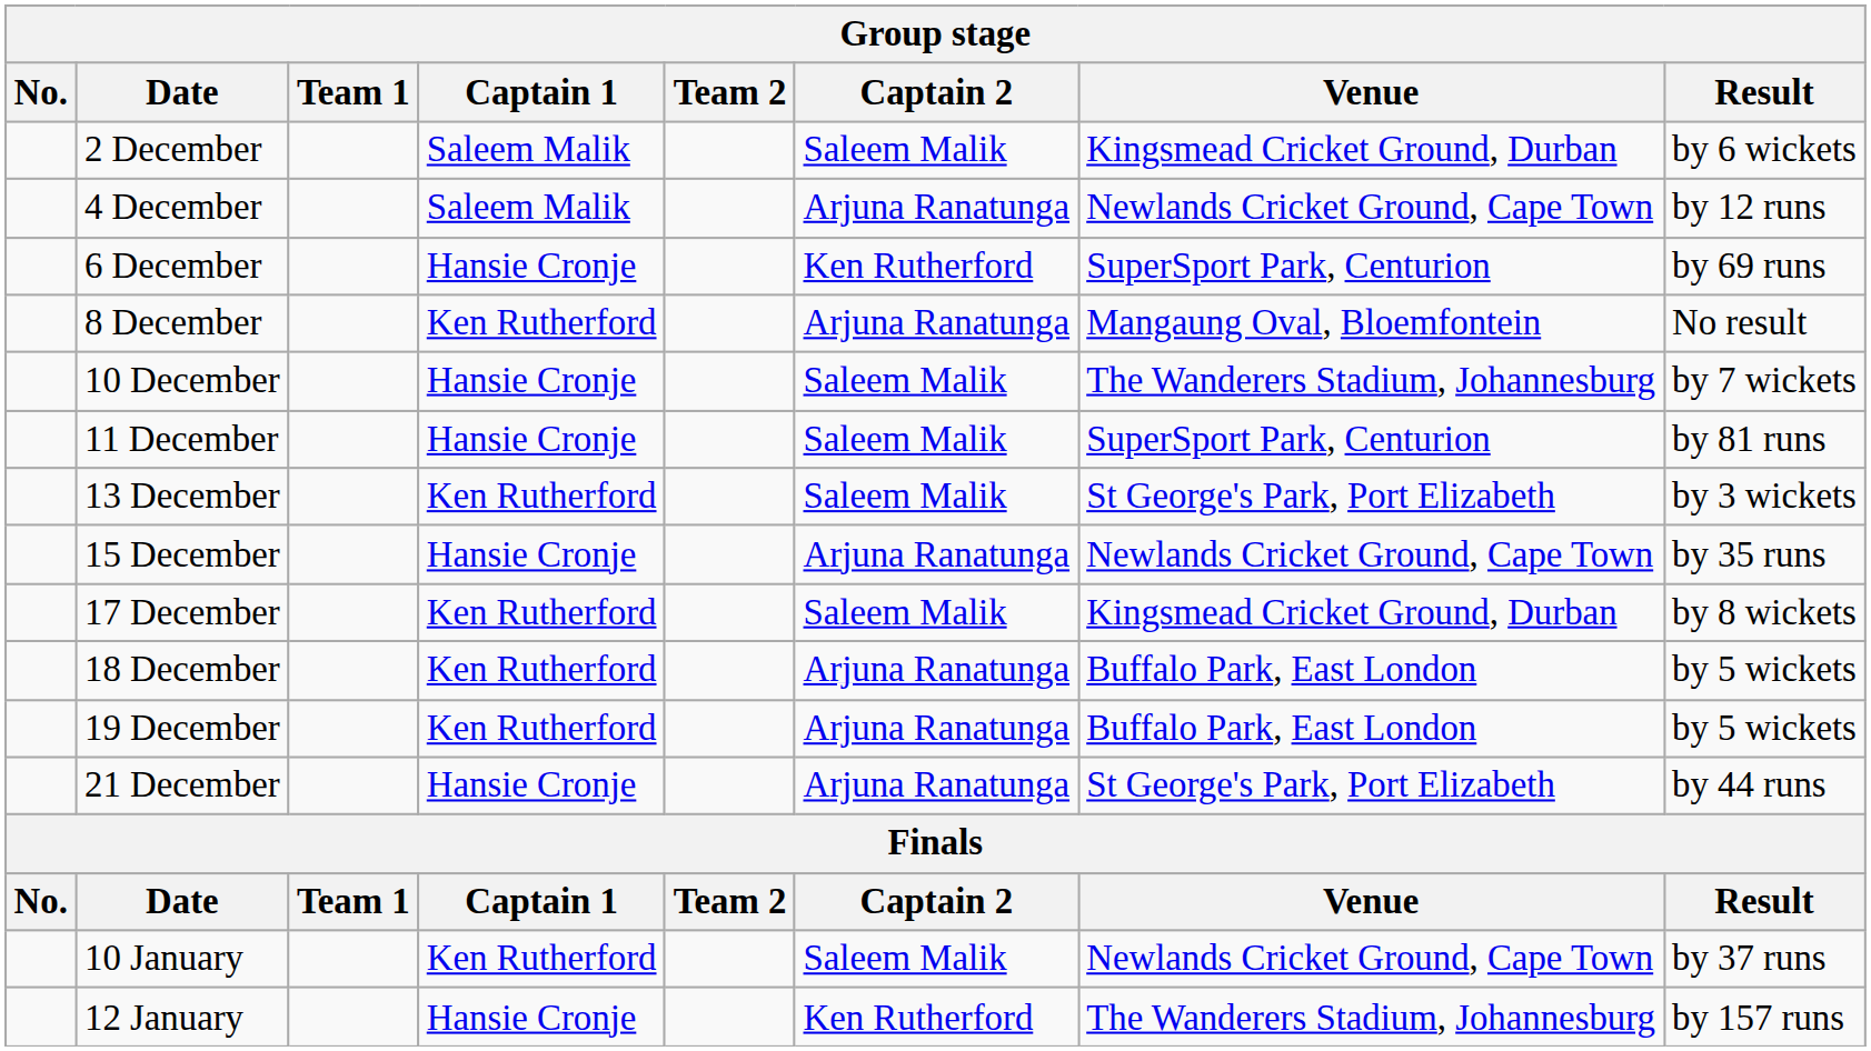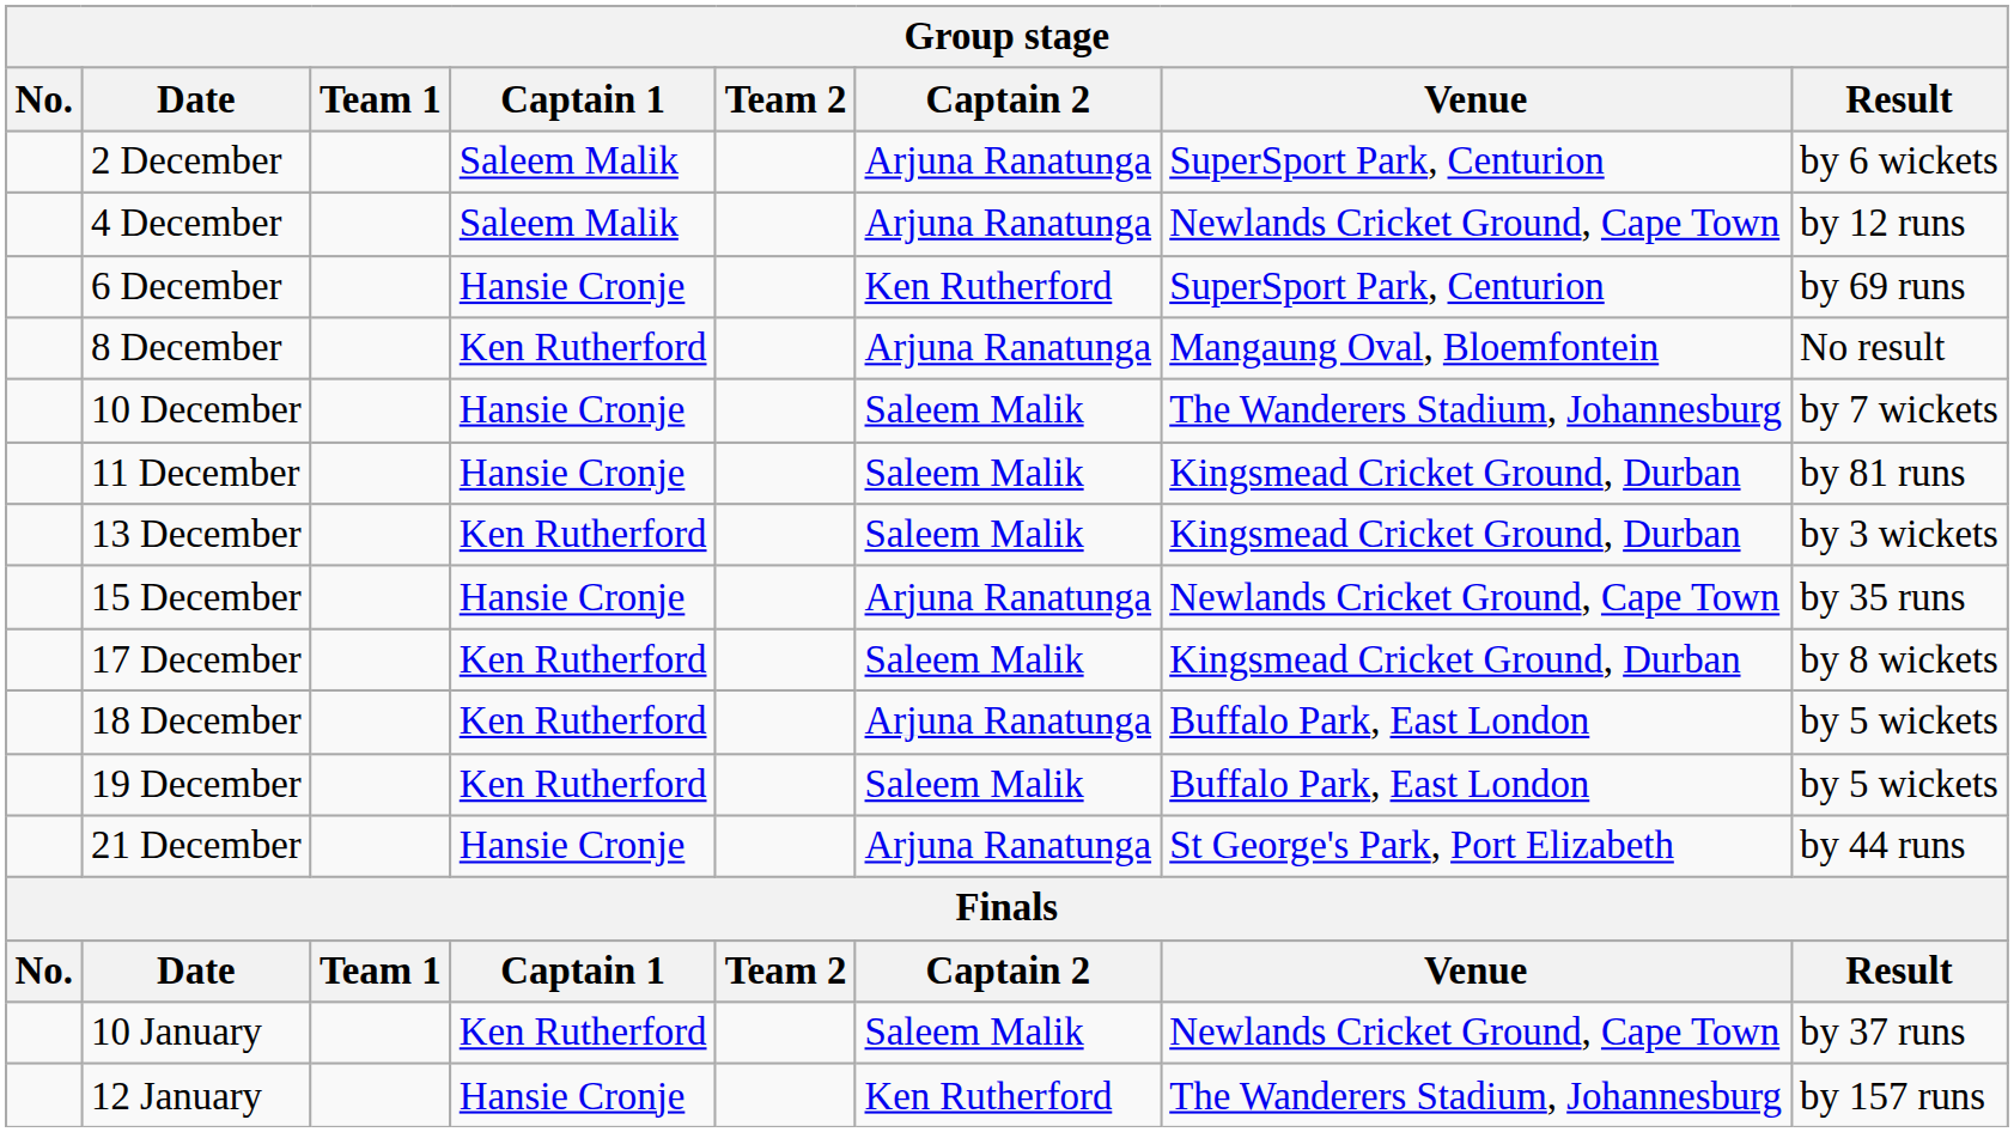2 December | Captain 2: Saleem Malik -> Arjuna Ranatunga
2 December | Venue: Kingsmead Cricket Ground, Durban -> SuperSport Park, Centurion
11 December | Venue: SuperSport Park, Centurion -> Kingsmead Cricket Ground, Durban
13 December | Venue: St George's Park, Port Elizabeth -> Kingsmead Cricket Ground, Durban
19 December | Captain 2: Arjuna Ranatunga -> Saleem Malik
